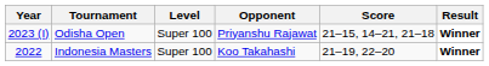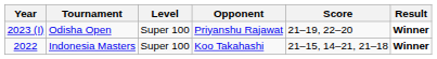Odisha Open | Score: 21–15, 14–21, 21–18 -> 21–19, 22–20
Indonesia Masters | Score: 21–19, 22–20 -> 21–15, 14–21, 21–18
